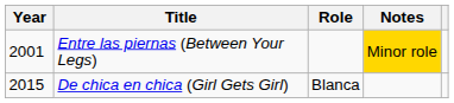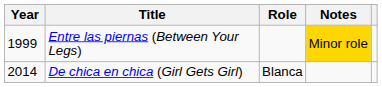Entre las piernas (Between Your Legs) | Year: 2001 -> 1999
De chica en chica (Girl Gets Girl) | Year: 2015 -> 2014
